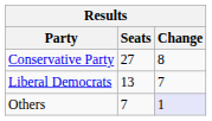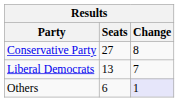Others | Seats: 7 -> 6
